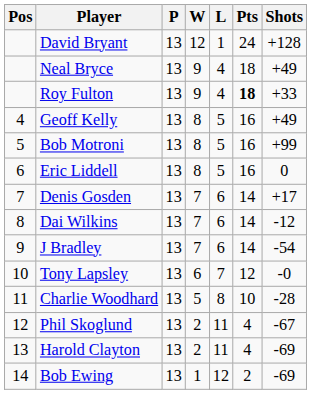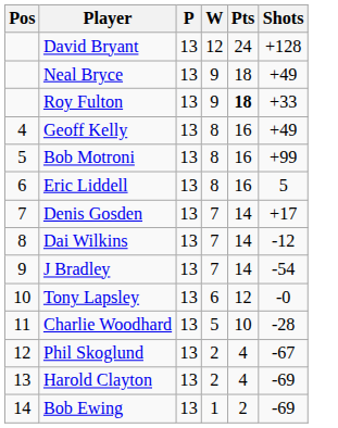- column: L | 1 | 4 | 4 | 5 | 5 | 5 | 6 | 6 | 6 | 7 | 8 | 11 | 11 | 12
Eric Liddell | Shots: 0 -> 5
